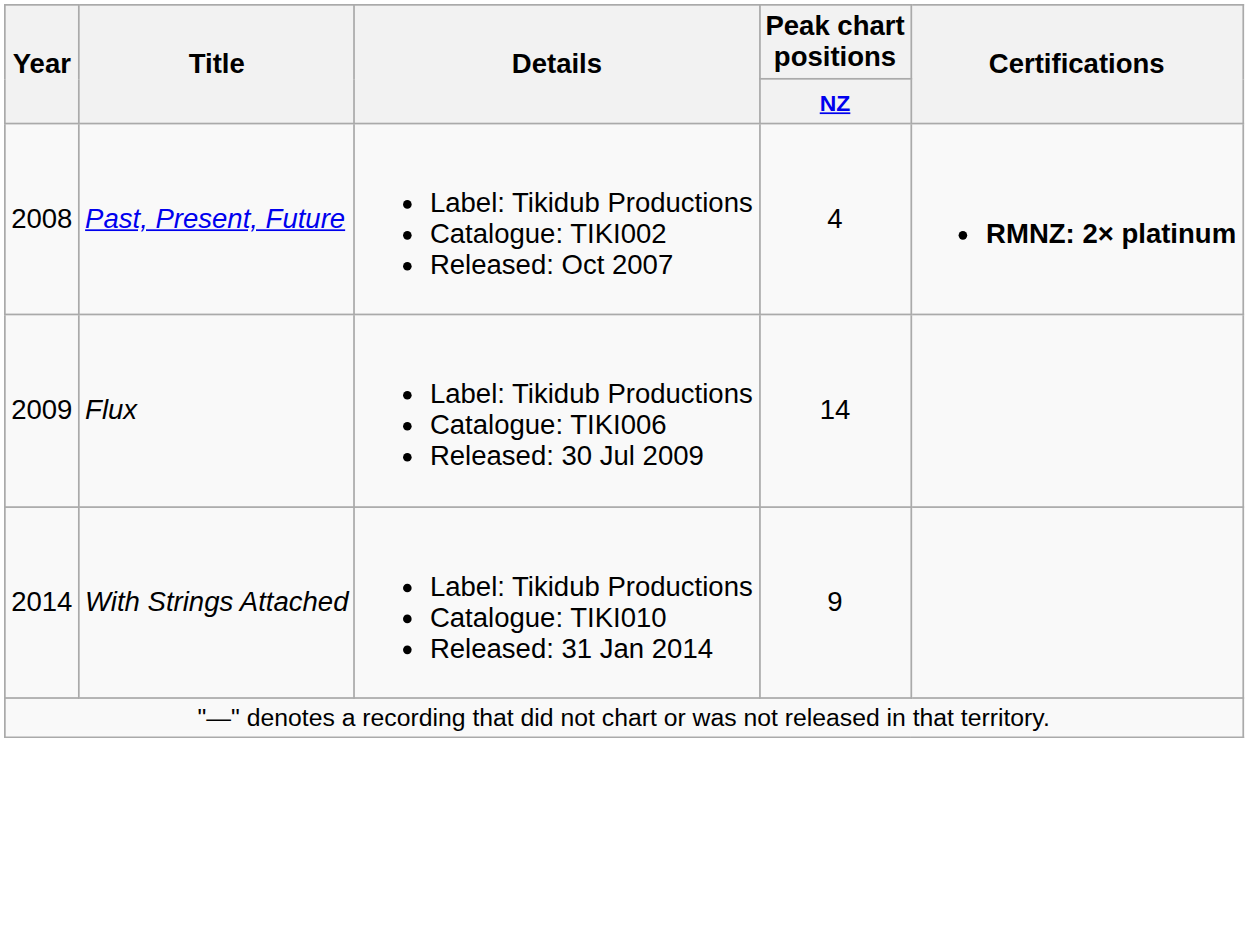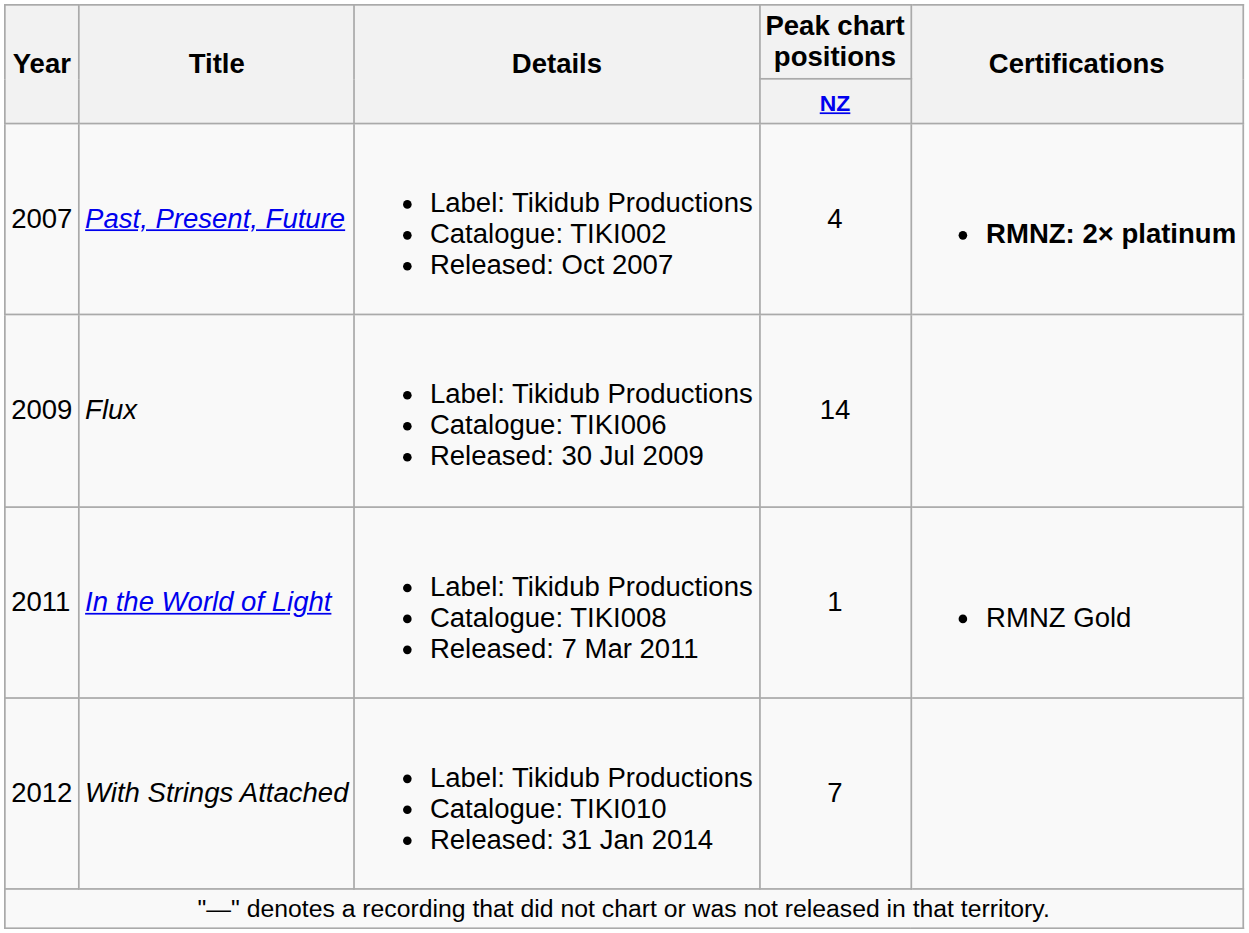Past, Present, Future | Year: 2008 -> 2007
+ row: 2011 | In the World of Light | Label: Tikidub Productions Catalogue: TIKI008 Released: 7 Mar 2011 | 1 | RMNZ Gold
With Strings Attached | Year: 2014 -> 2012
With Strings Attached | Peak chart positions / NZ: 9 -> 7
